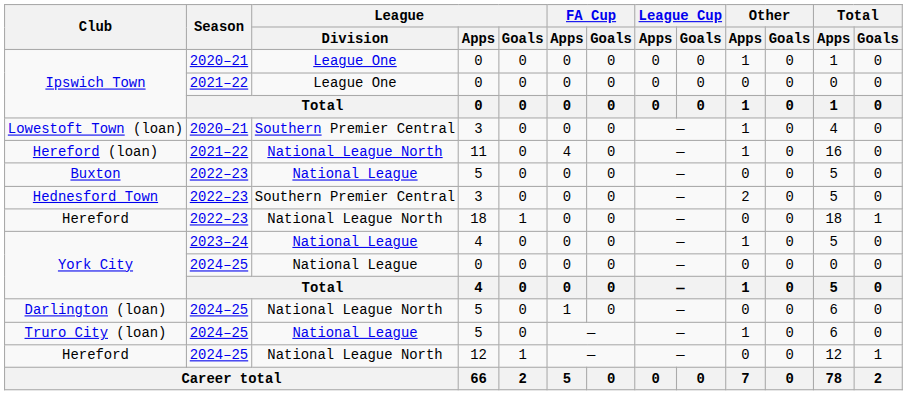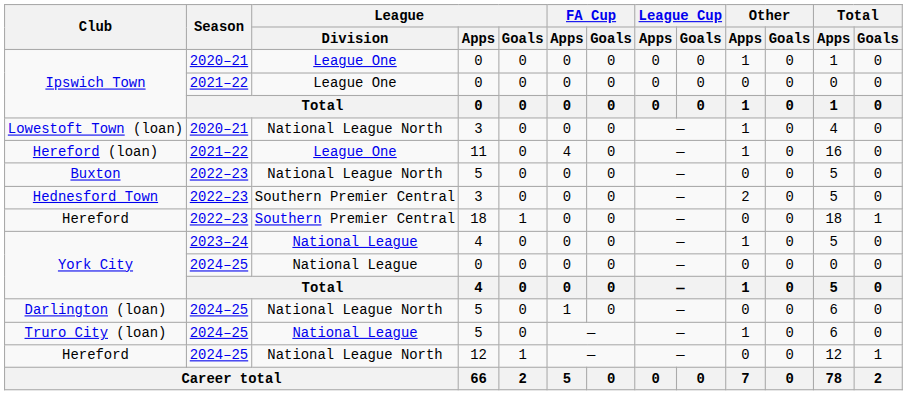Lowestoft Town (loan) | League / Division: Southern Premier Central -> National League North
Hereford (loan) | League / Division: National League North -> League One
Buxton | League / Division: National League -> National League North
Hereford / 2022–23 | League / Division: National League North -> Southern Premier Central
